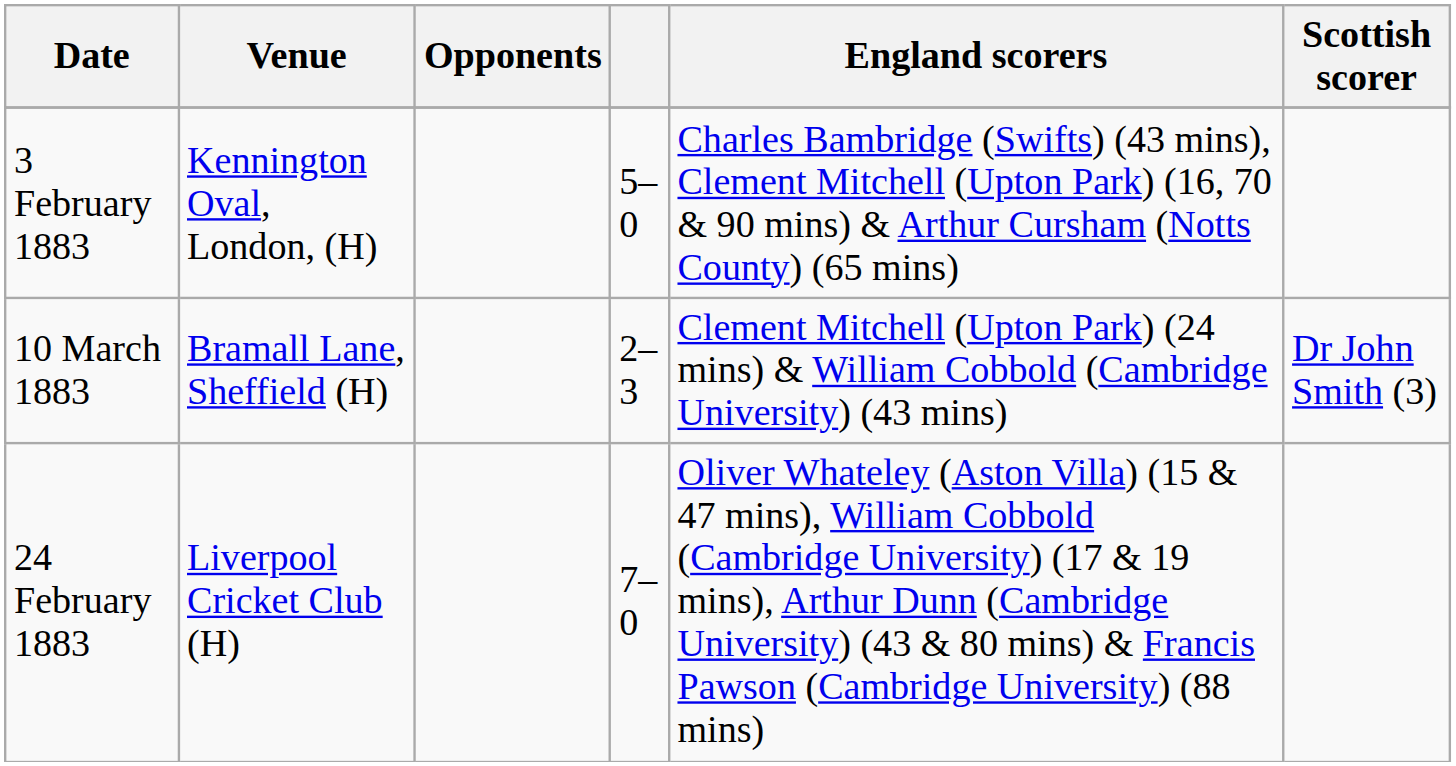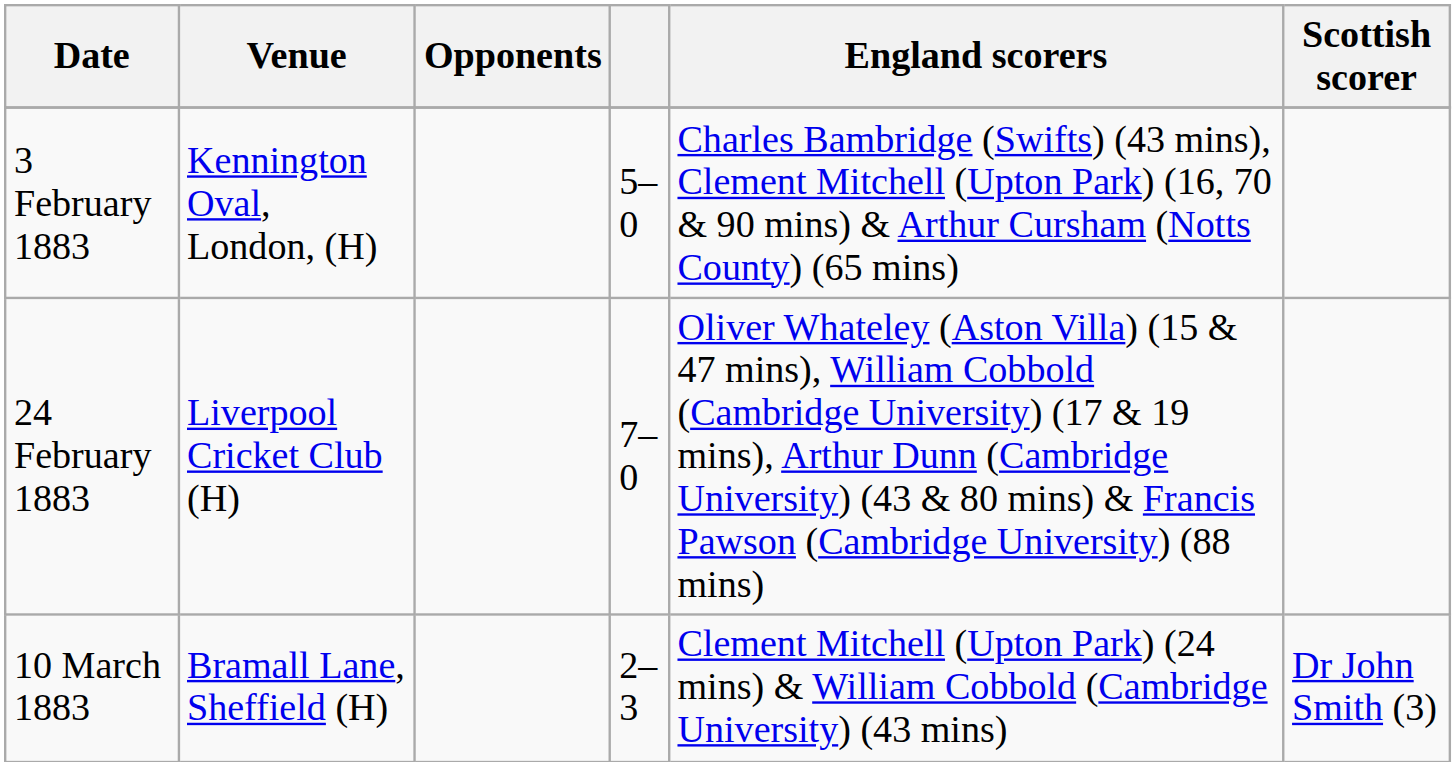rows swapped: 24 February 1883 <-> 10 March 1883
